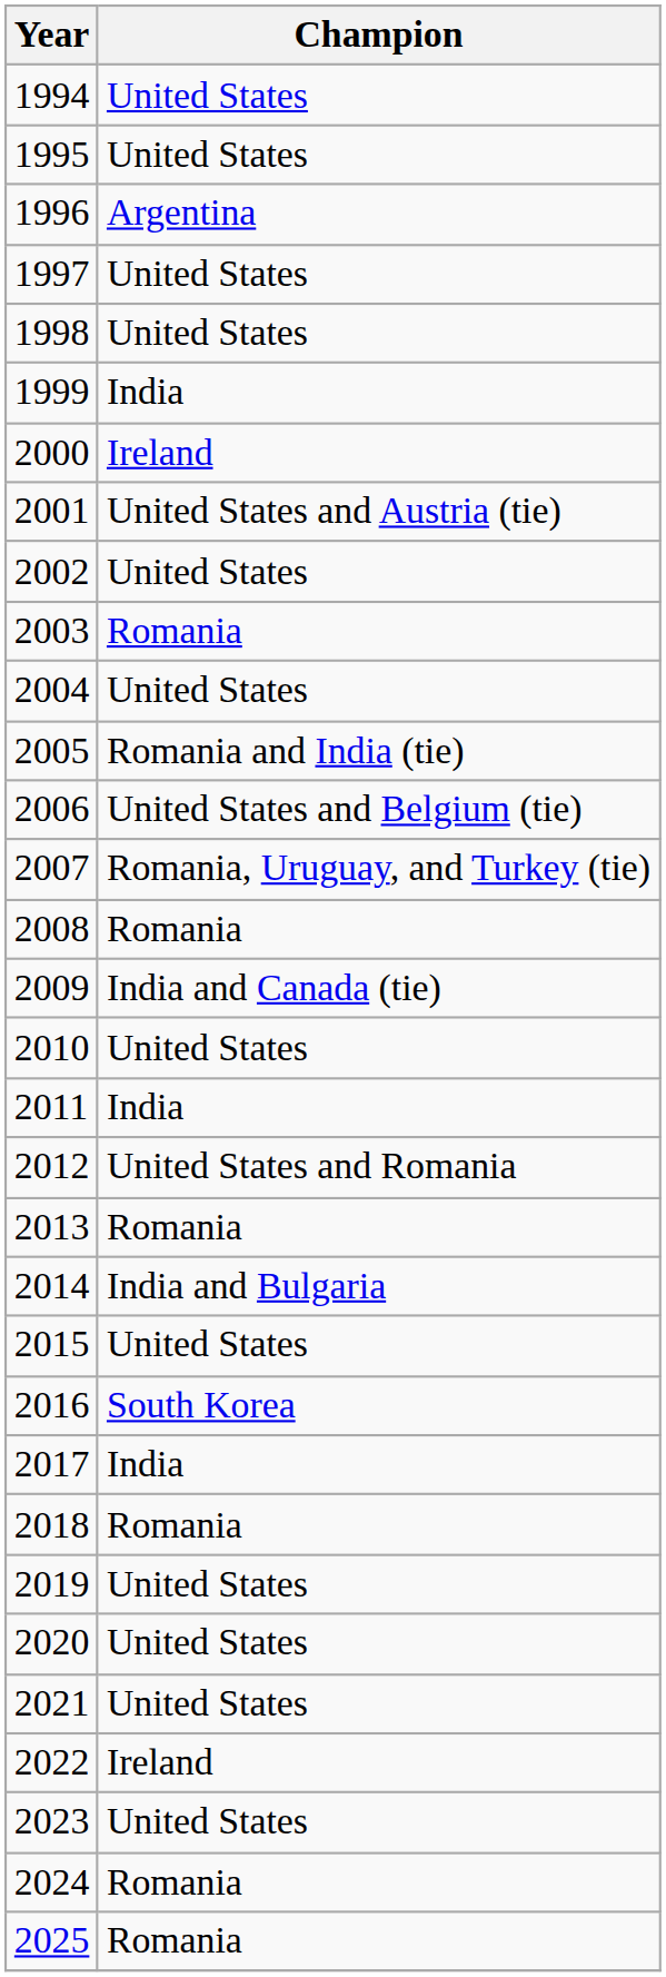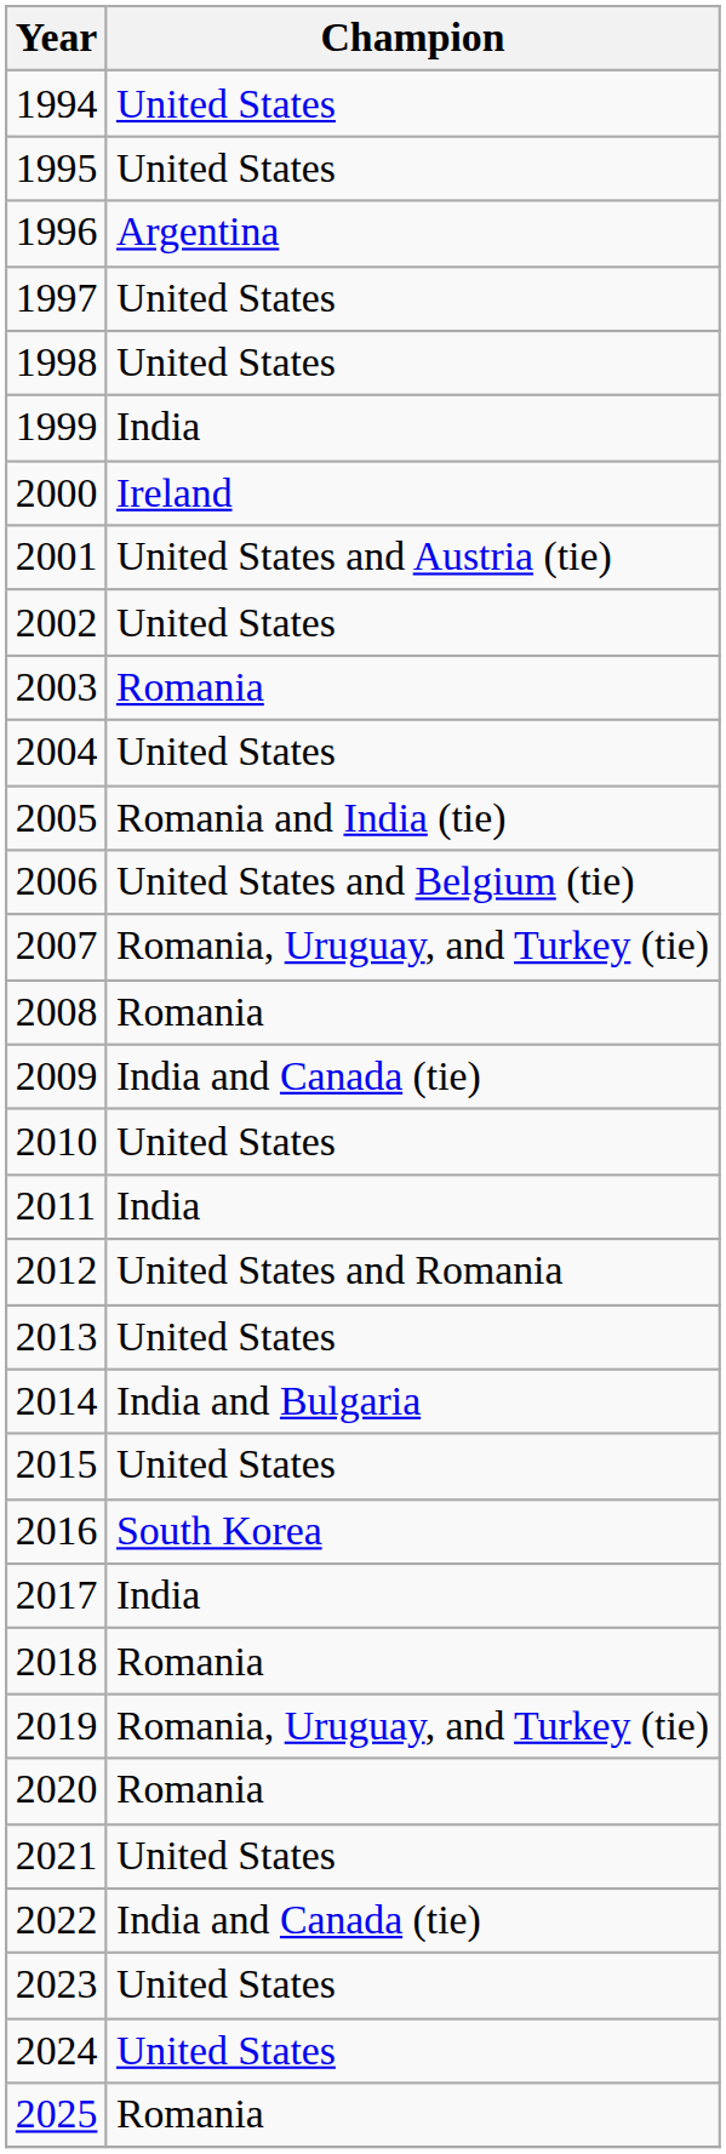2013 | Champion: Romania -> United States
2019 | Champion: United States -> Romania, Uruguay, and Turkey (tie)
2020 | Champion: United States -> Romania
2022 | Champion: Ireland -> India and Canada (tie)
2024 | Champion: Romania -> United States
